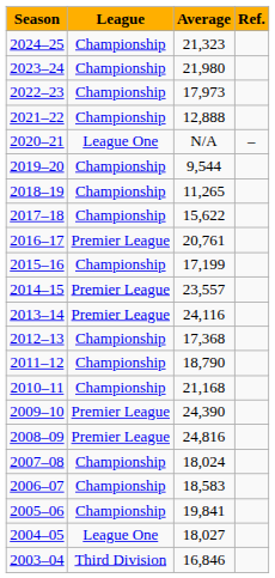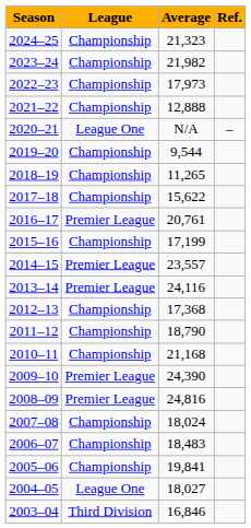2023–24 | Average: 21,980 -> 21,982
2006–07 | Average: 18,583 -> 18,483
